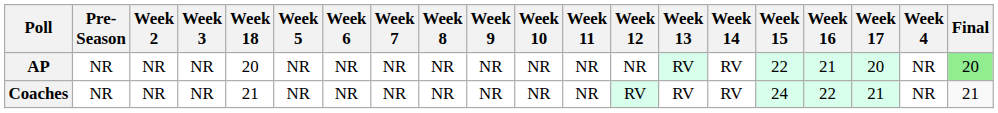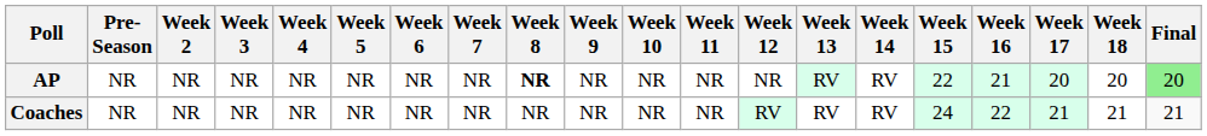columns swapped: Week 4 <-> Week 18
AP | Week 8: normal -> bold
